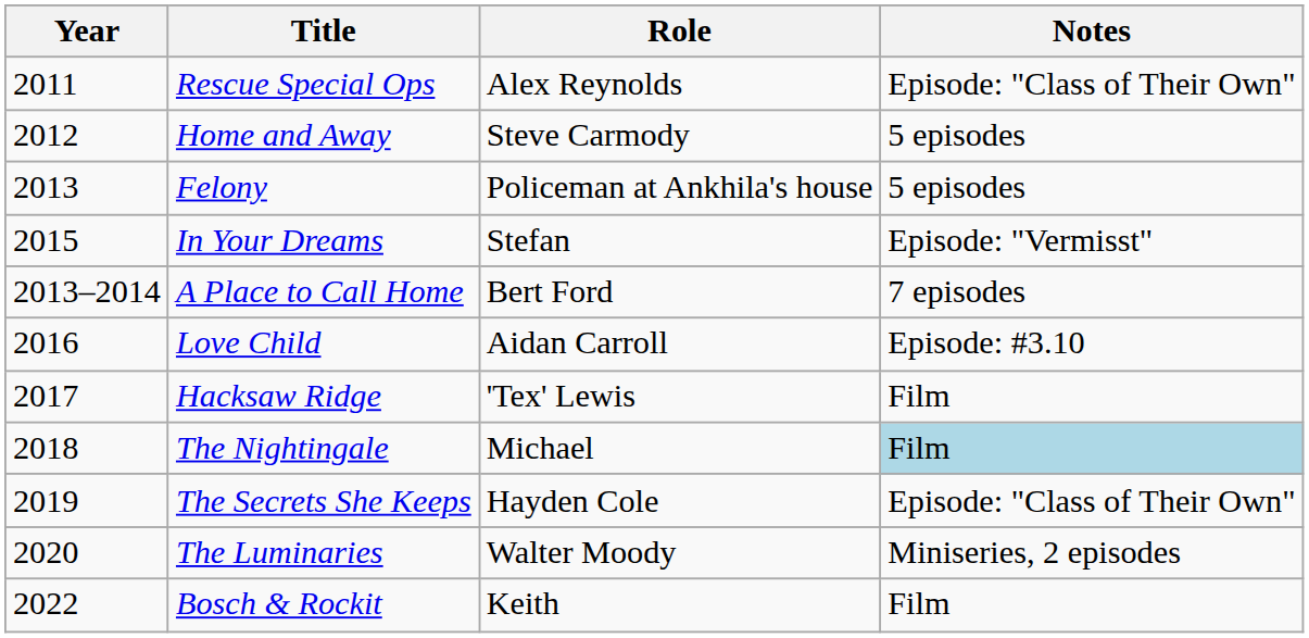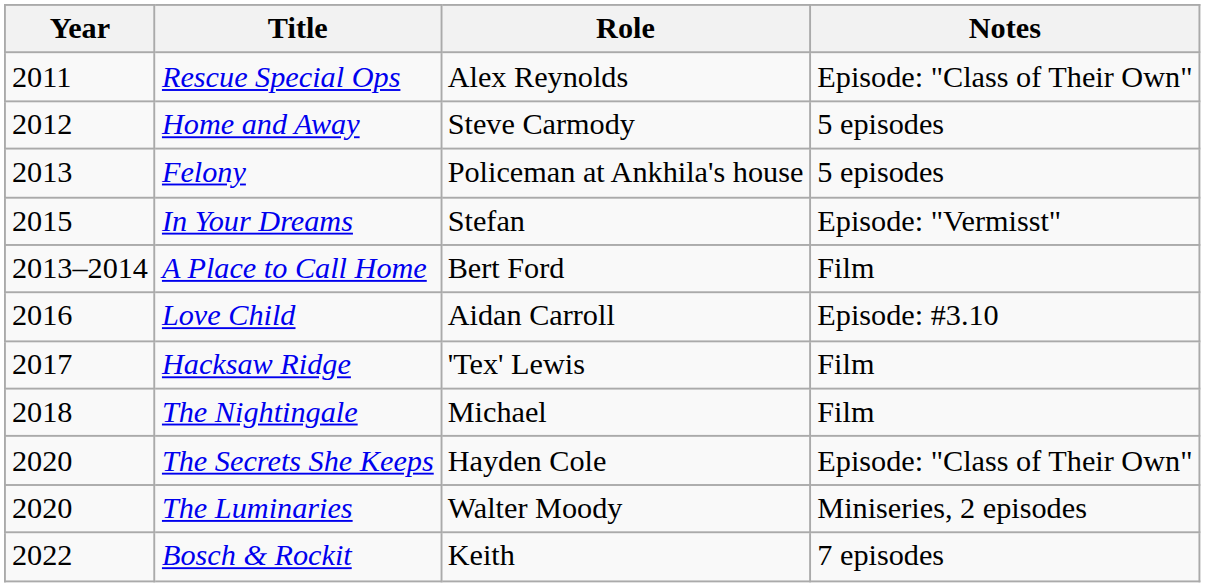A Place to Call Home | Notes: 7 episodes -> Film
The Nightingale | Notes: lightblue background -> no background
The Secrets She Keeps | Year: 2019 -> 2020
Bosch & Rockit | Notes: Film -> 7 episodes
